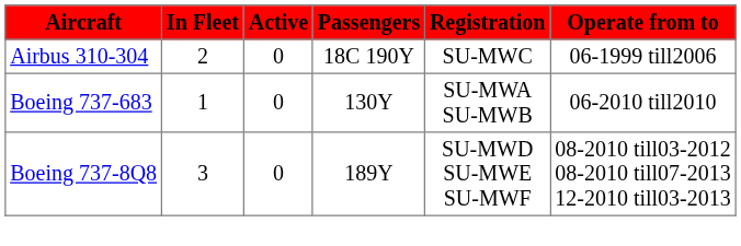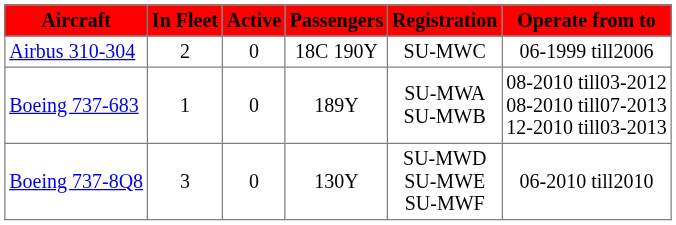Boeing 737-683 | Passengers: 130Y -> 189Y
Boeing 737-683 | Operate from to: 06-2010 till2010 -> 08-2010 till03-2012 08-2010 till07-2013 12-2010 till03-2013
Boeing 737-8Q8 | Passengers: 189Y -> 130Y
Boeing 737-8Q8 | Operate from to: 08-2010 till03-2012 08-2010 till07-2013 12-2010 till03-2013 -> 06-2010 till2010
